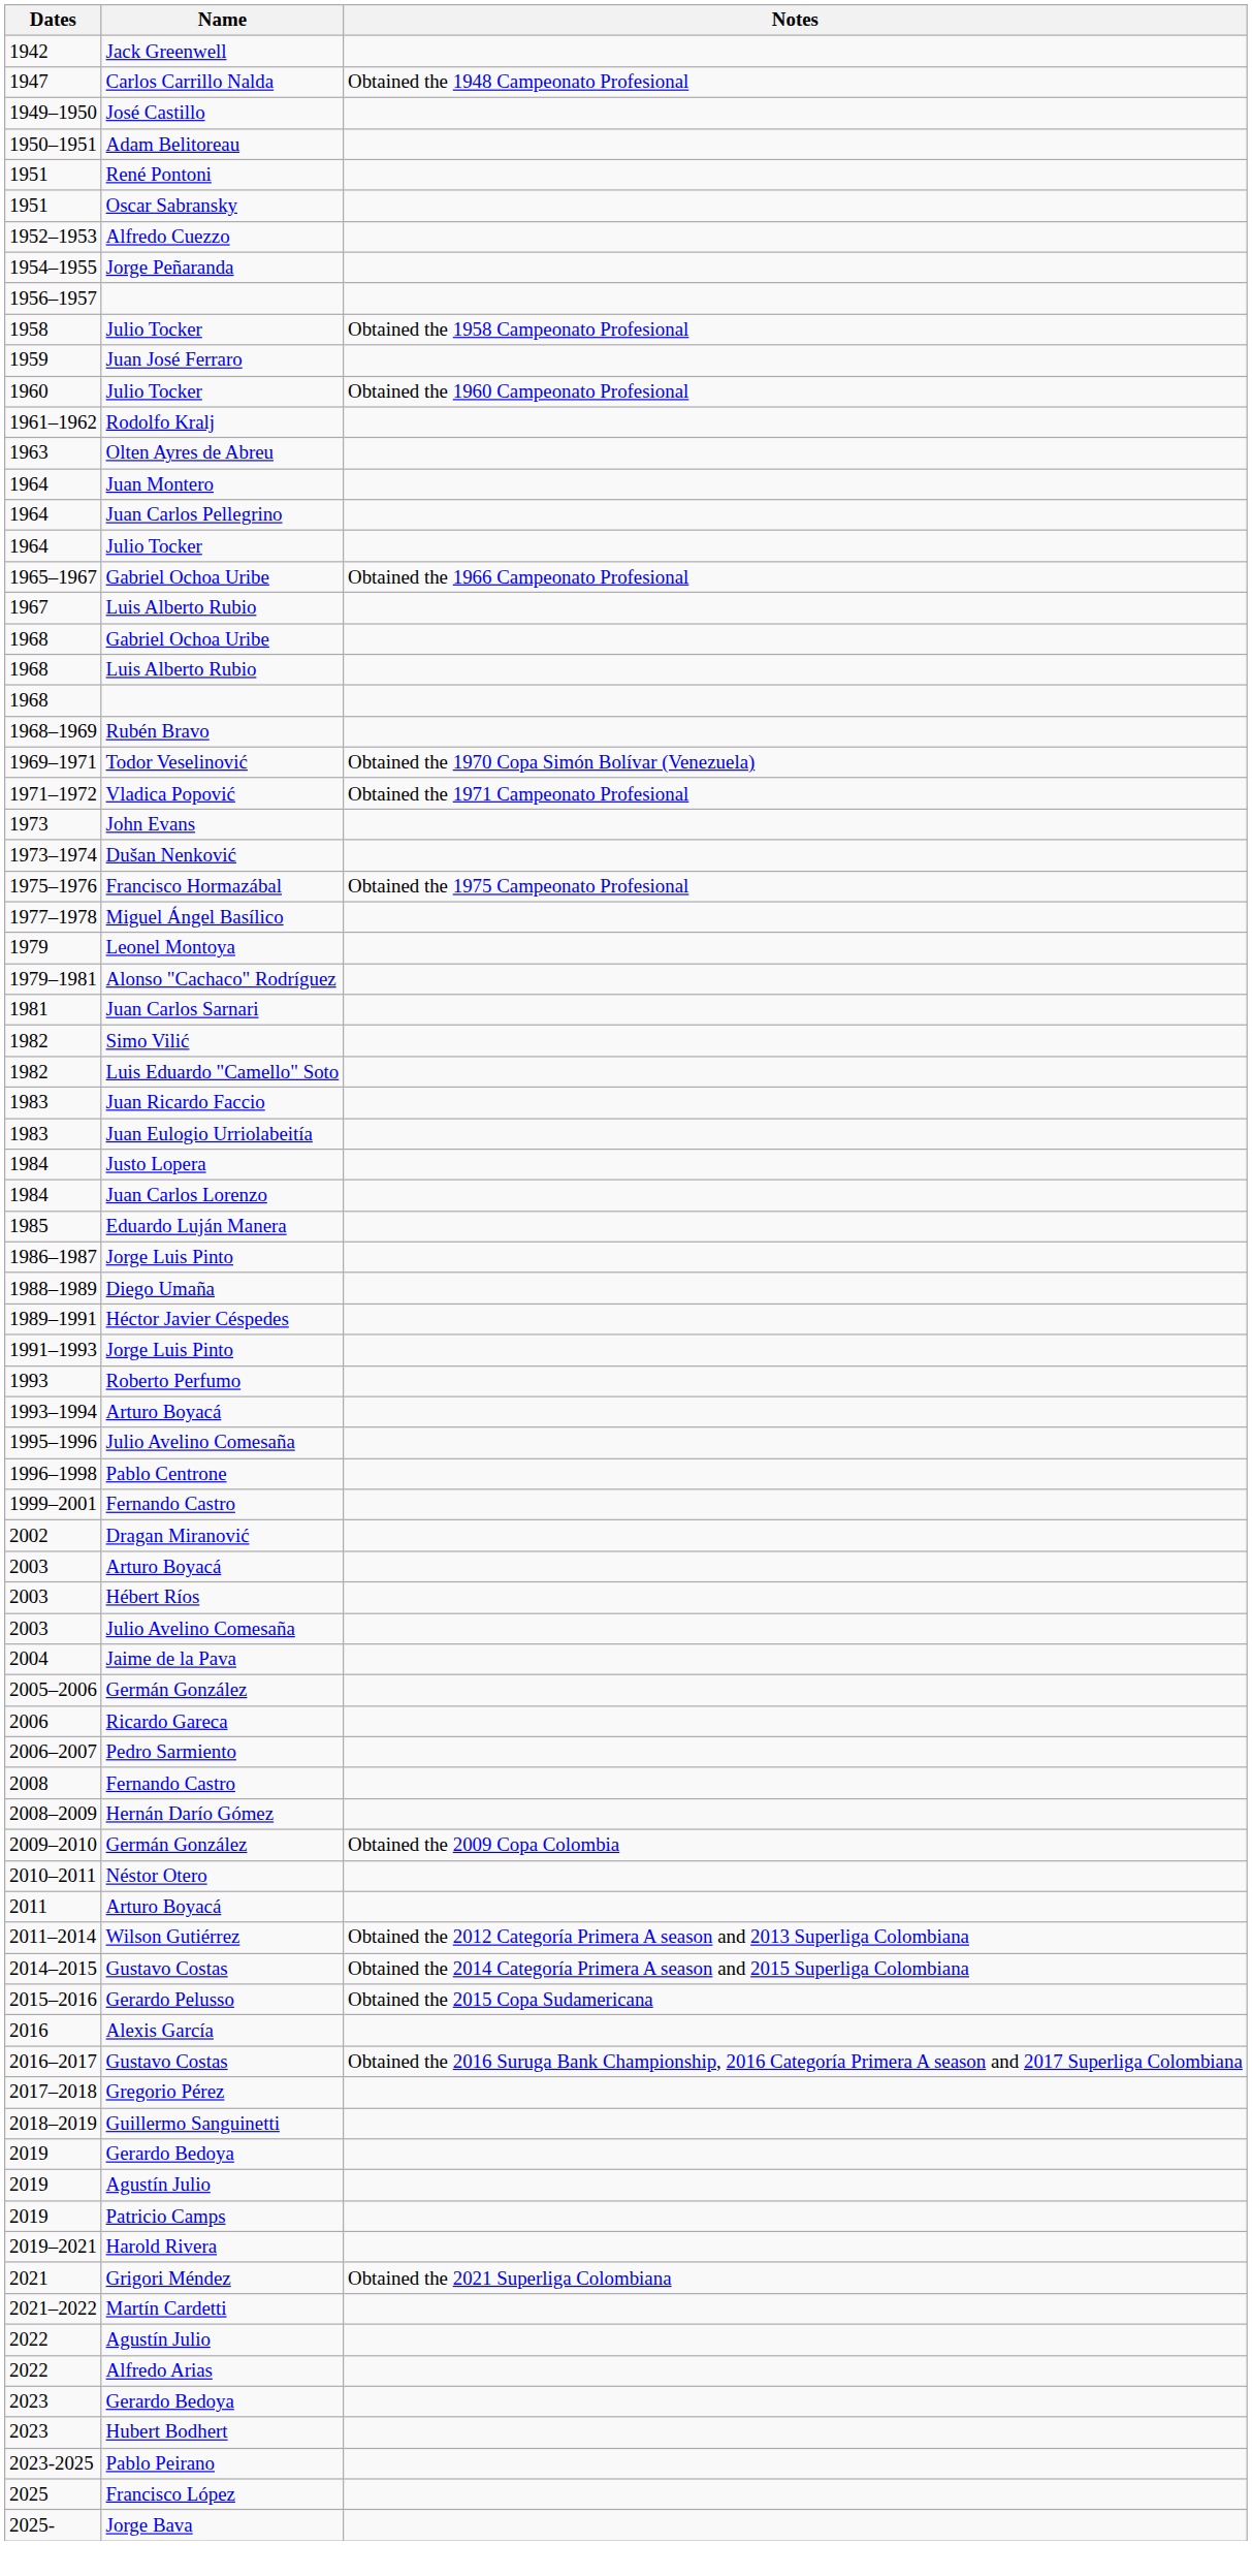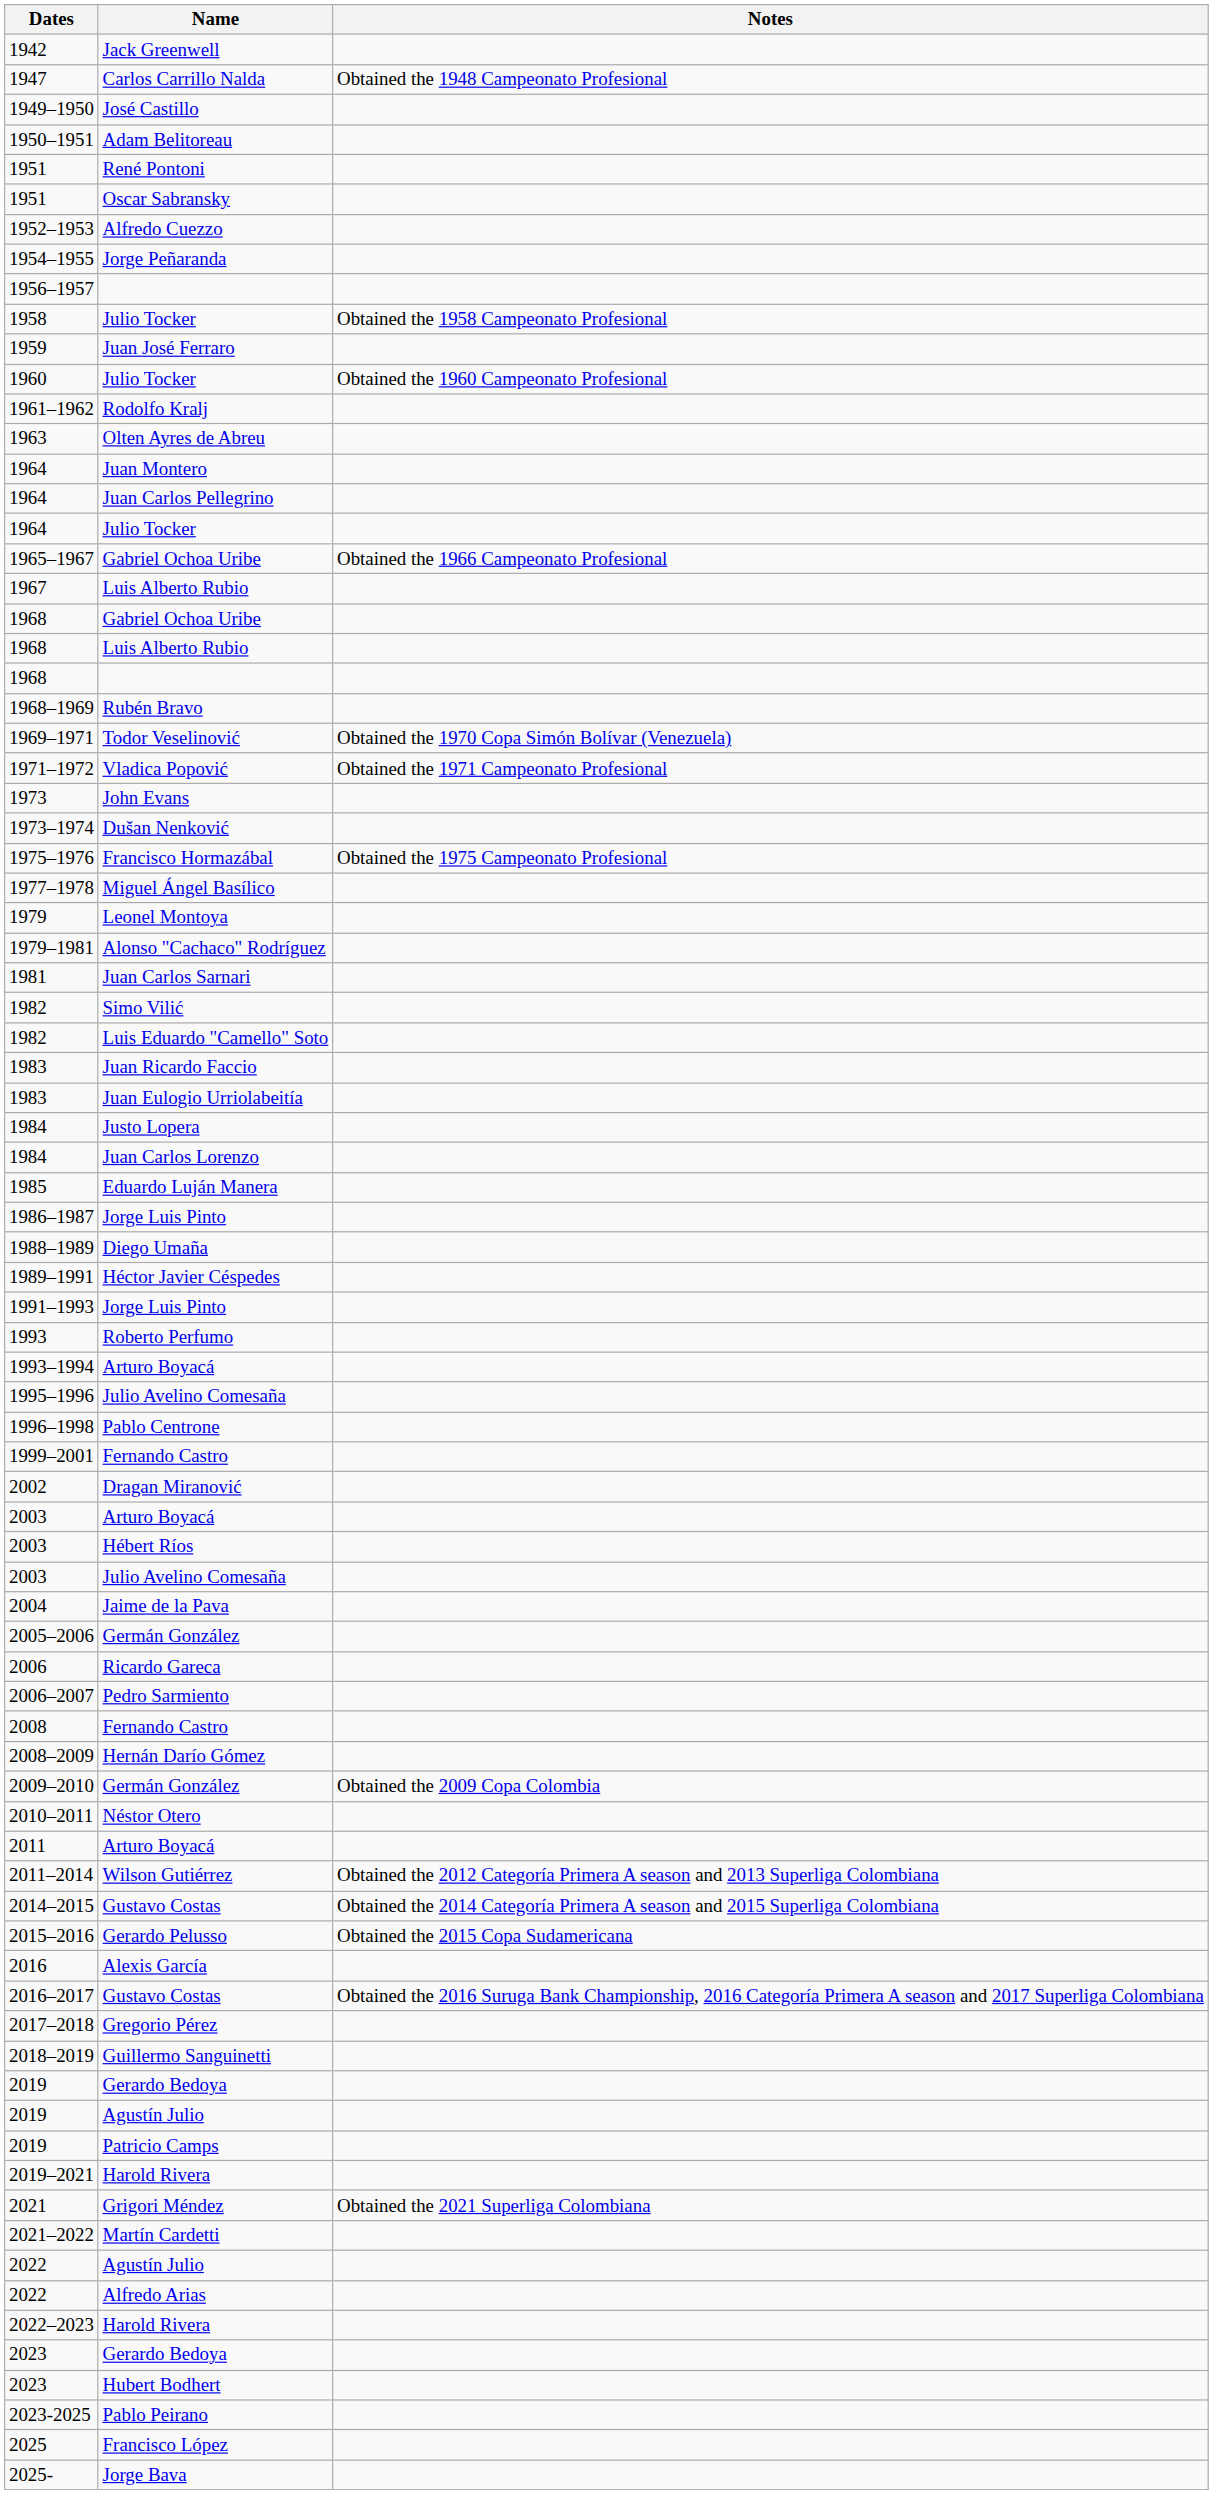+ row: 2022–2023 | Harold Rivera
